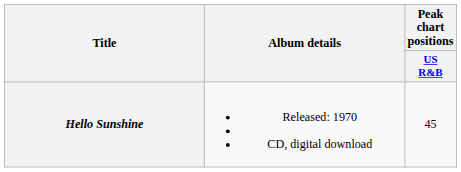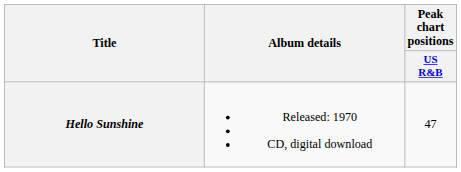Hello Sunshine | Peak chart positions / US R&B: 45 -> 47
